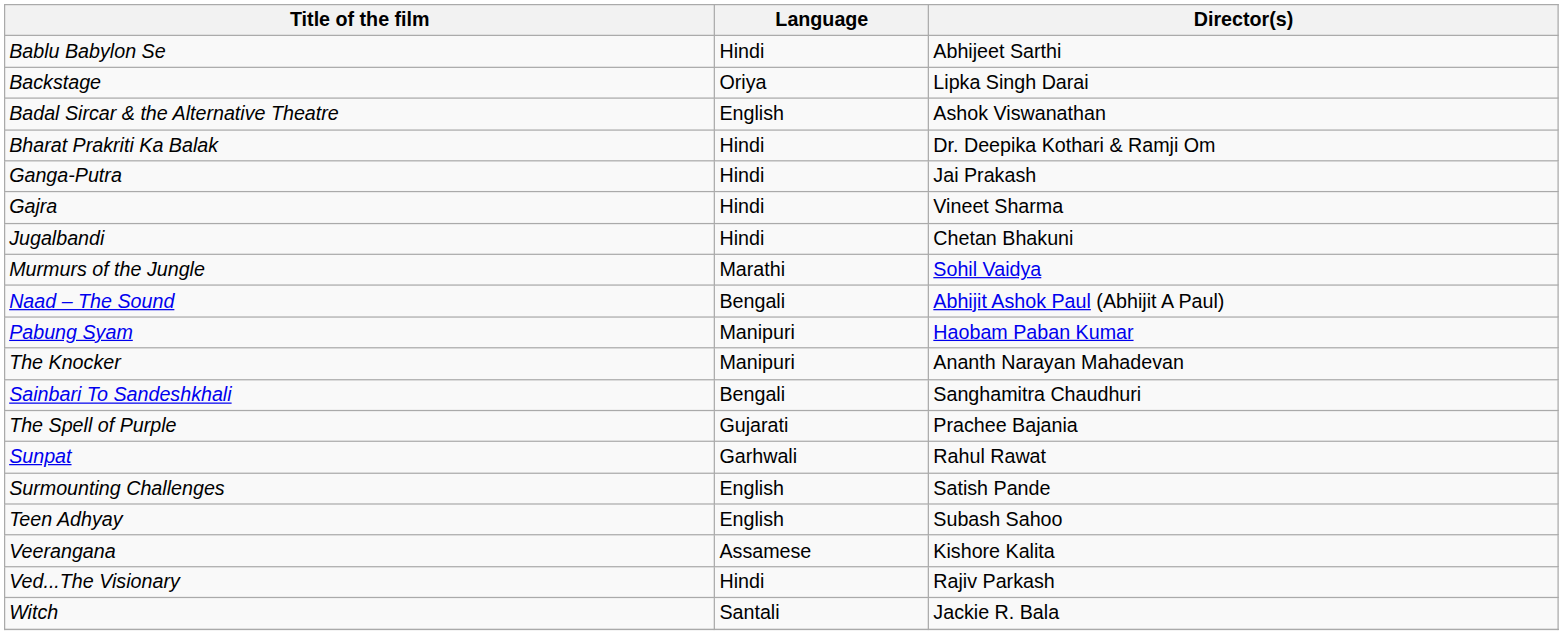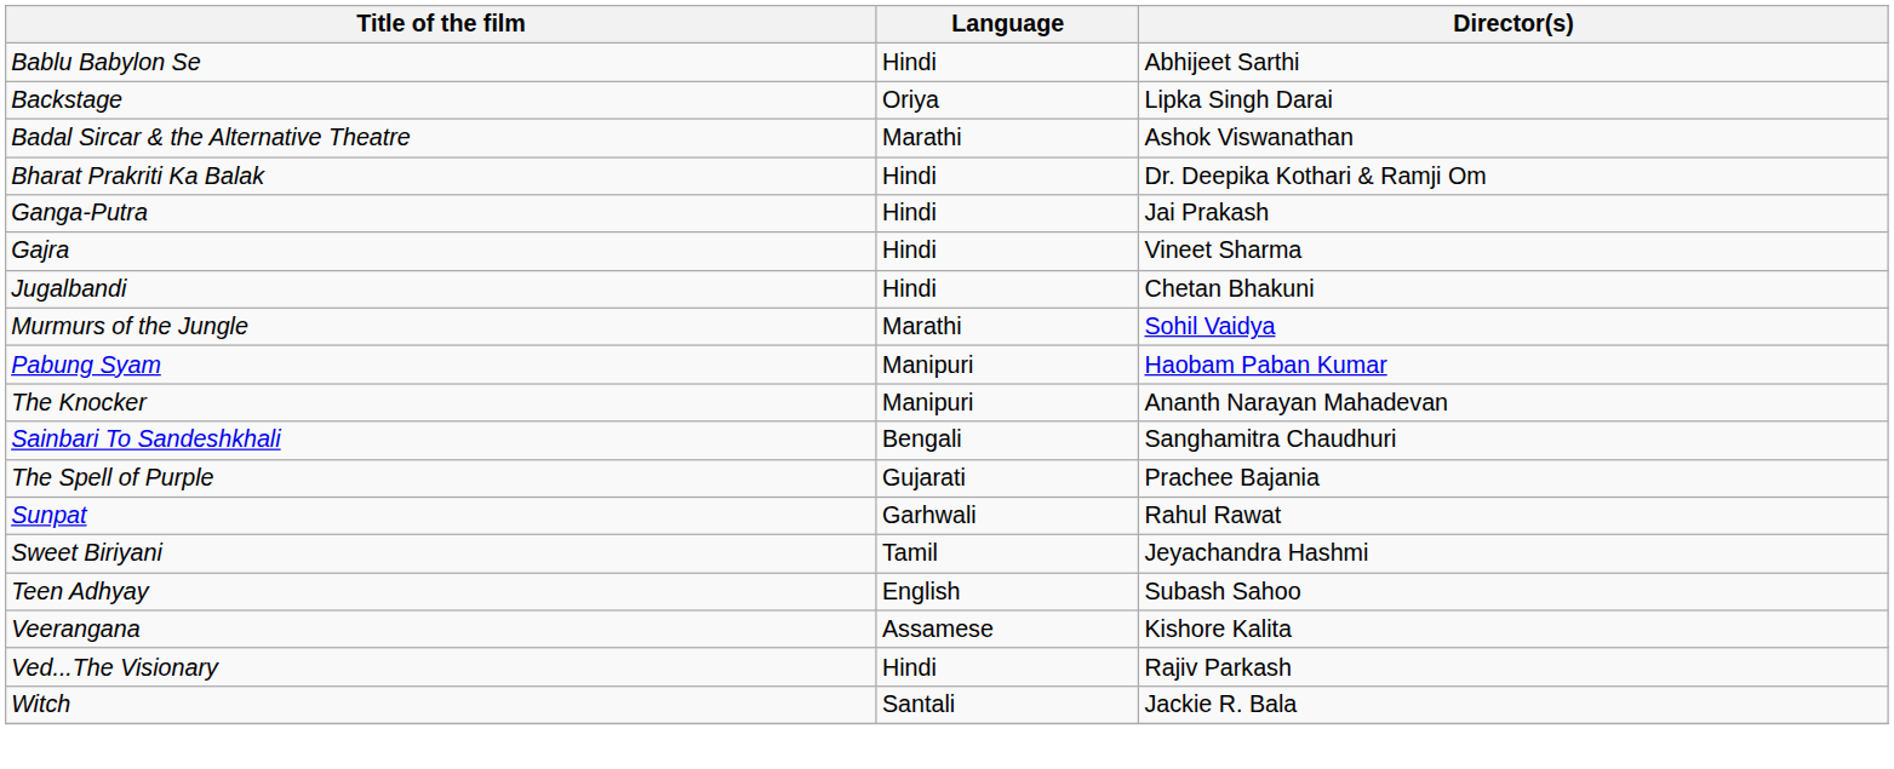Badal Sircar & the Alternative Theatre | Language: English -> Marathi
- row: Naad – The Sound | Bengali | Abhijit Ashok Paul (Abhijit A Paul)
- row: Surmounting Challenges | English | Satish Pande
+ row: Sweet Biriyani | Tamil | Jeyachandra Hashmi
